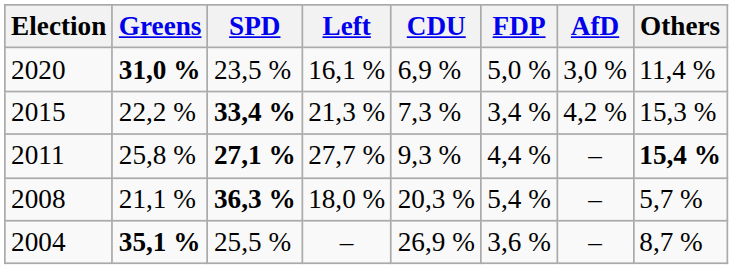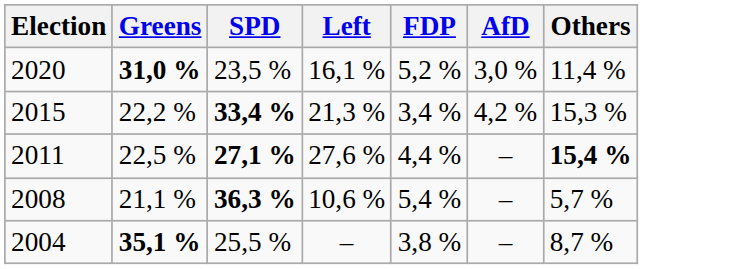- column: CDU | 6,9 % | 7,3 % | 9,3 % | 20,3 % | 26,9 %
2020 | FDP: 5,0 % -> 5,2 %
2011 | Greens: 25,8 % -> 22,5 %
2011 | Left: 27,7 % -> 27,6 %
2008 | Left: 18,0 % -> 10,6 %
2004 | FDP: 3,6 % -> 3,8 %
